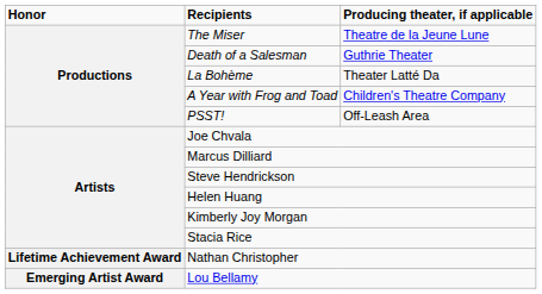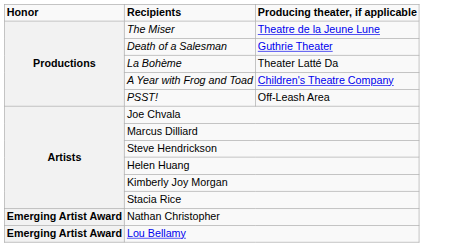Nathan Christopher | Honor: Lifetime Achievement Award -> Emerging Artist Award
